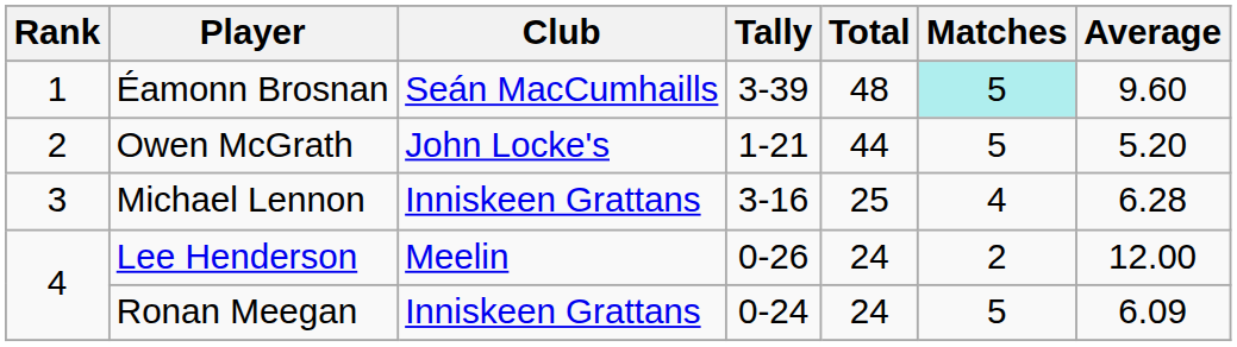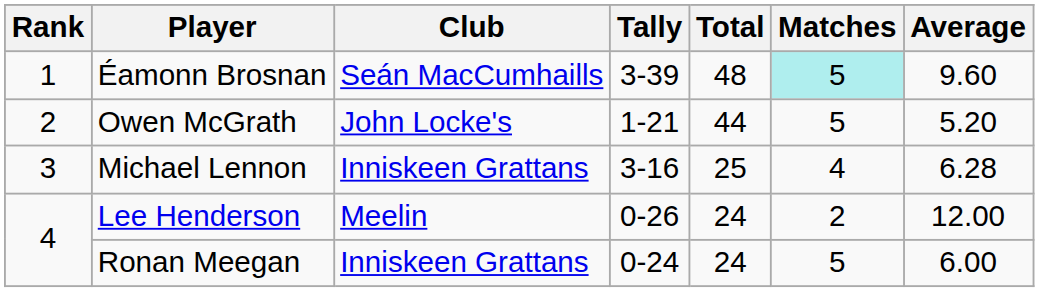Ronan Meegan | Average: 6.09 -> 6.00
